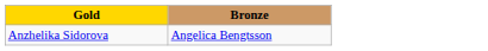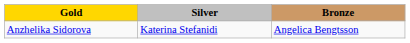+ column: Silver | Katerina Stefanidi
